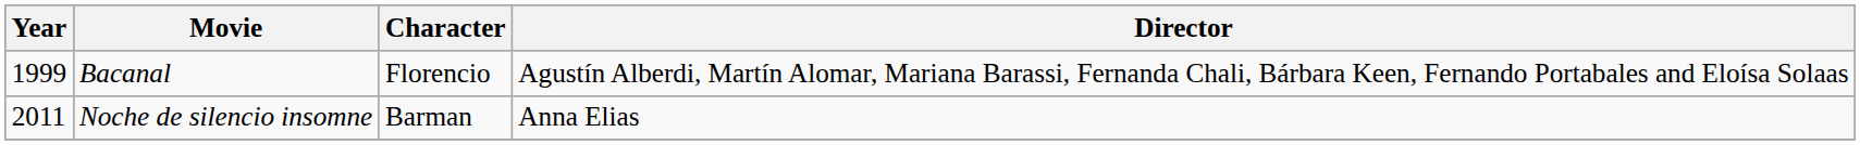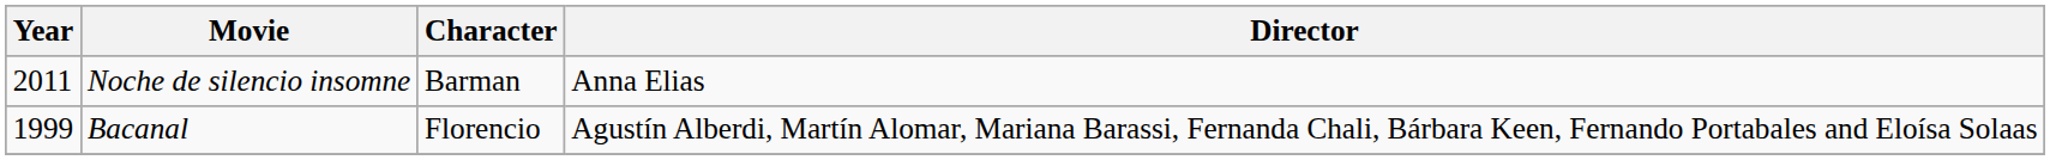rows swapped: Bacanal <-> Noche de silencio insomne
